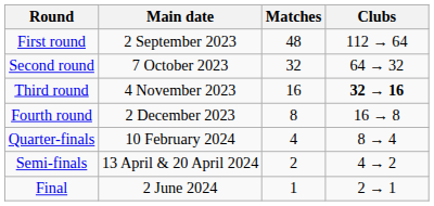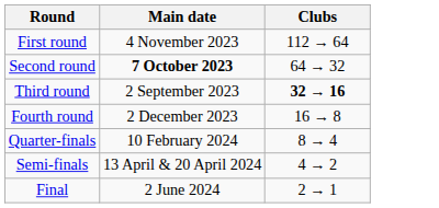- column: Matches | 48 | 32 | 16 | 8 | 4 | 2 | 1
First round | Main date: 2 September 2023 -> 4 November 2023
Second round | Main date: normal -> bold
Third round | Main date: 4 November 2023 -> 2 September 2023
